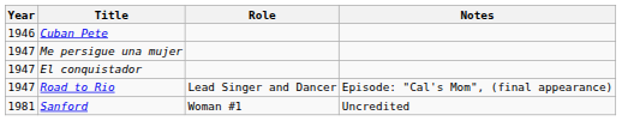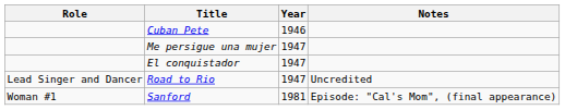columns swapped: Year <-> Role
Road to Rio | Notes: Episode: "Cal's Mom", (final appearance) -> Uncredited
Sanford | Notes: Uncredited -> Episode: "Cal's Mom", (final appearance)
